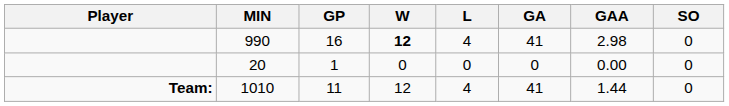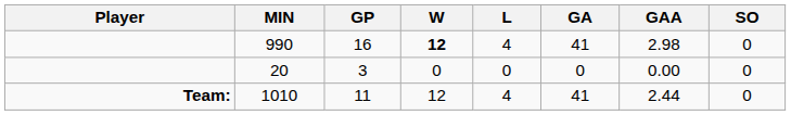20 | GP: 1 -> 3
1010 | GAA: 1.44 -> 2.44
